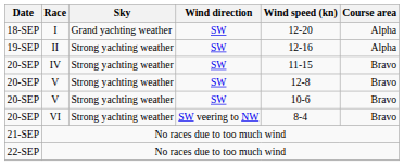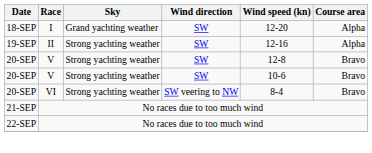- row: 20-SEP | IV | Strong yachting weather | SW | 11-15 | Bravo
